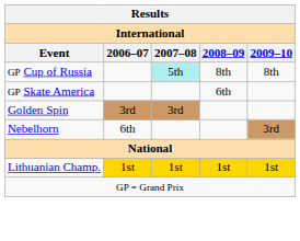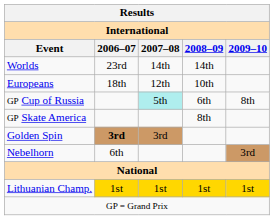+ row: Worlds | 23rd | 14th | 14th
+ row: Europeans | 18th | 12th | 10th
GP Cup of Russia | 2008–09: 8th -> 6th
GP Skate America | 2008–09: 6th -> 8th
Golden Spin | 2006–07: normal -> bold
